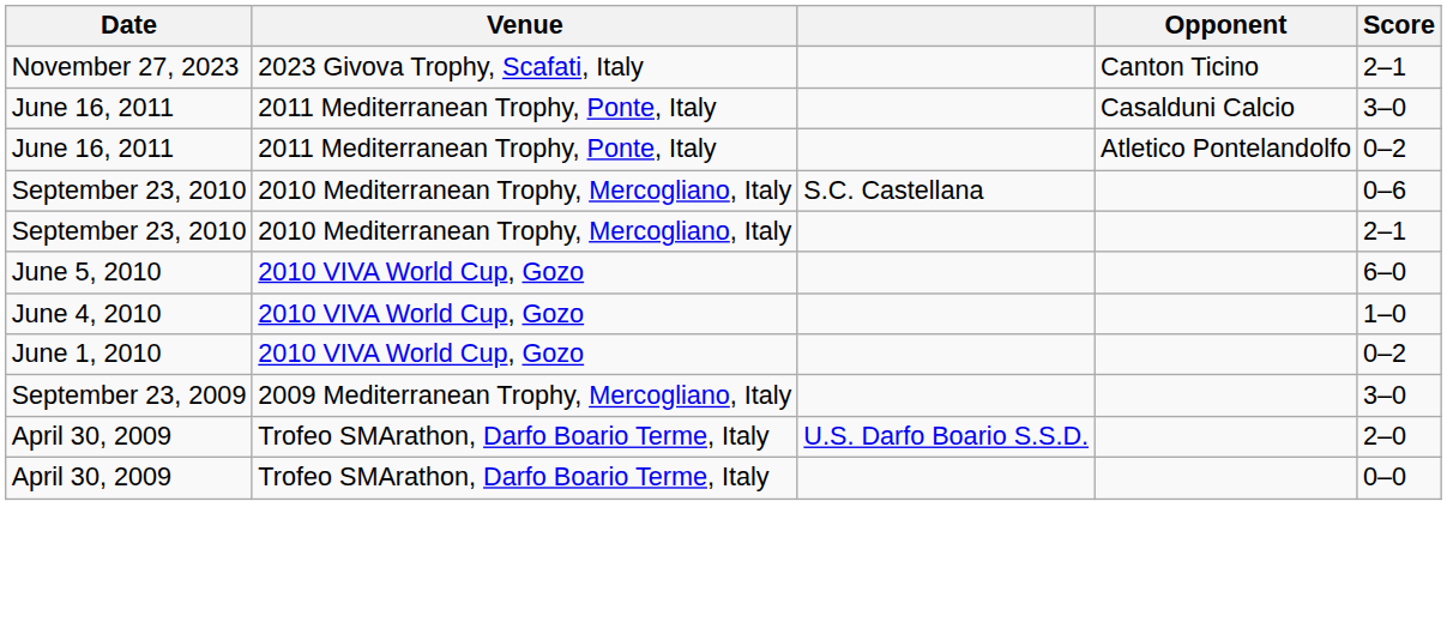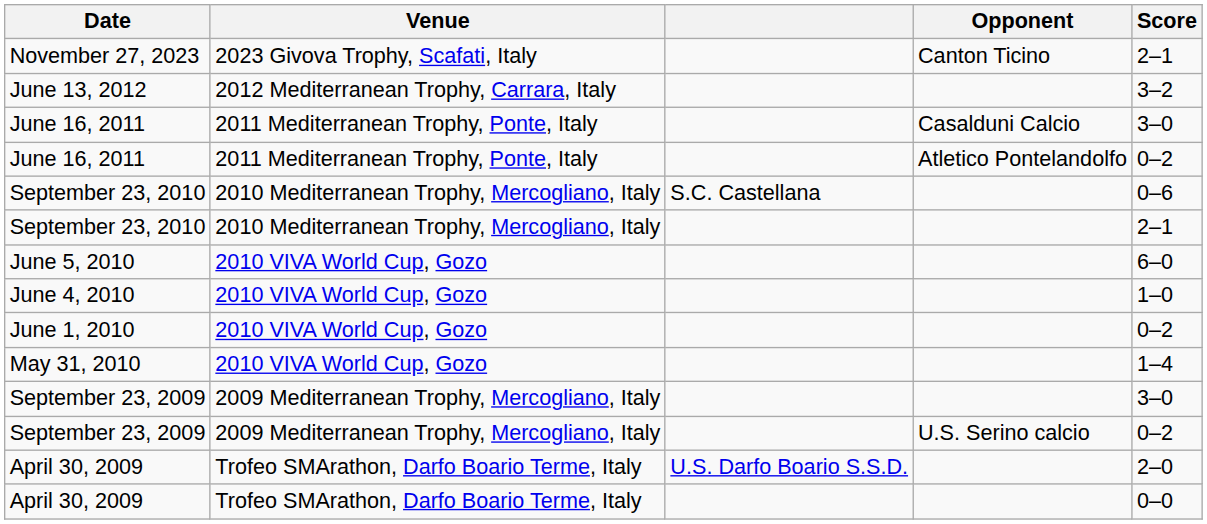+ row: June 13, 2012 | 2012 Mediterranean Trophy, Carrara, Italy | 3–2
+ row: May 31, 2010 | 2010 VIVA World Cup, Gozo | 1–4
+ row: September 23, 2009 | 2009 Mediterranean Trophy, Mercogliano, Italy | U.S. Serino calcio | 0–2
